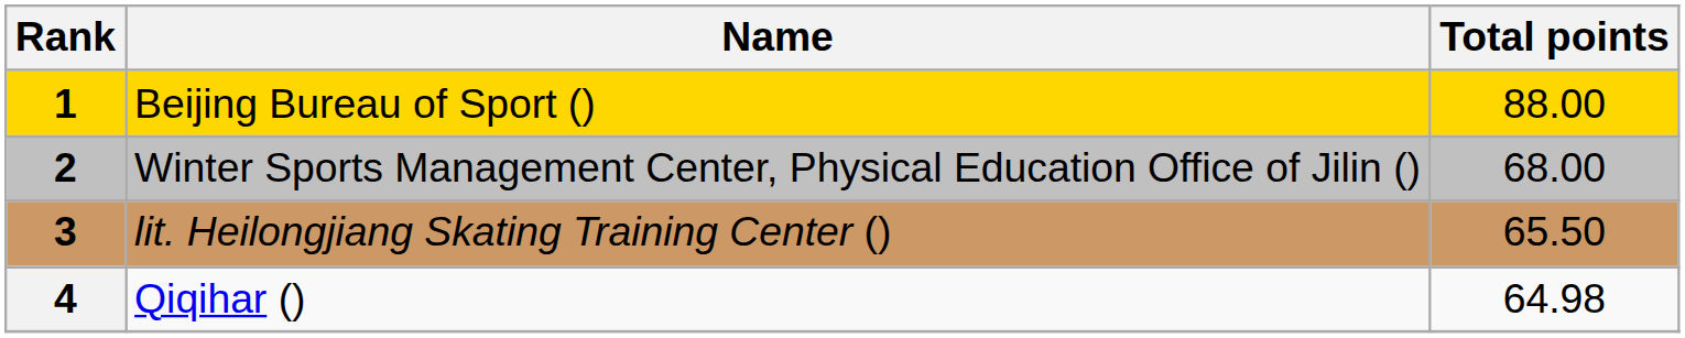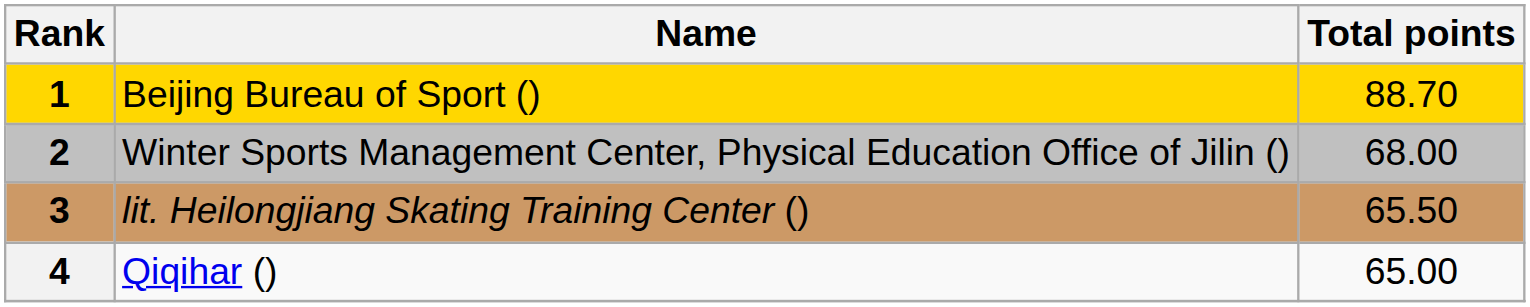Beijing Bureau of Sport () | Total points: 88.00 -> 88.70
Qiqihar () | Total points: 64.98 -> 65.00
